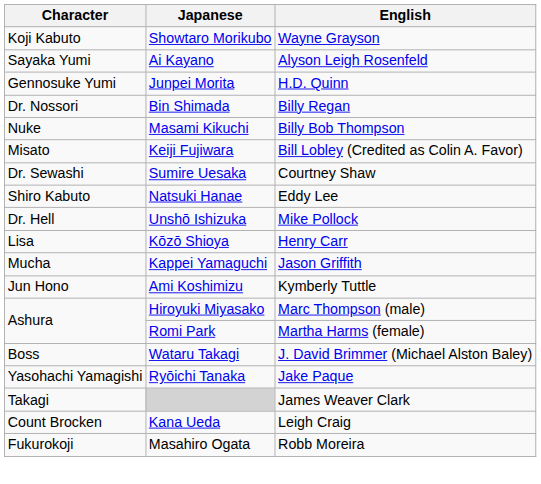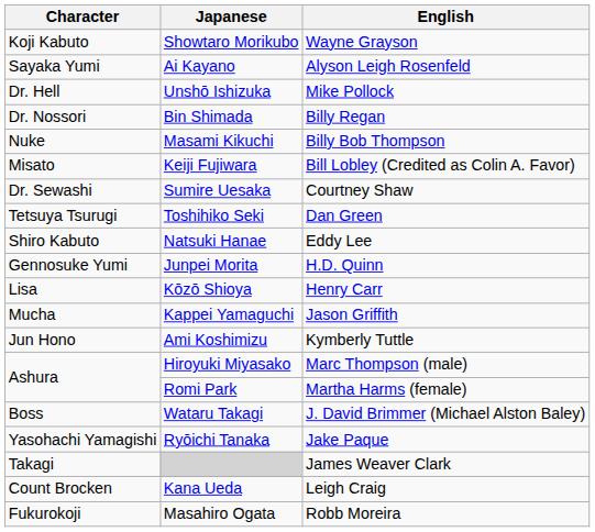rows swapped: Unshō Ishizuka <-> Junpei Morita
+ row: Tetsuya Tsurugi | Toshihiko Seki | Dan Green
